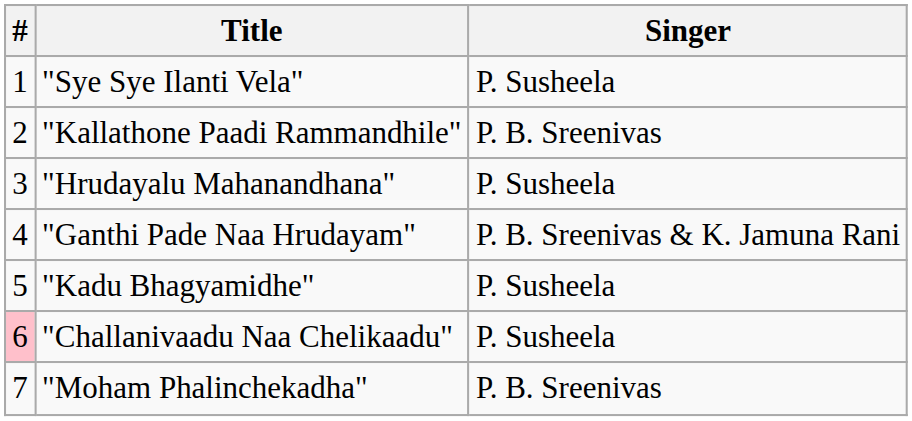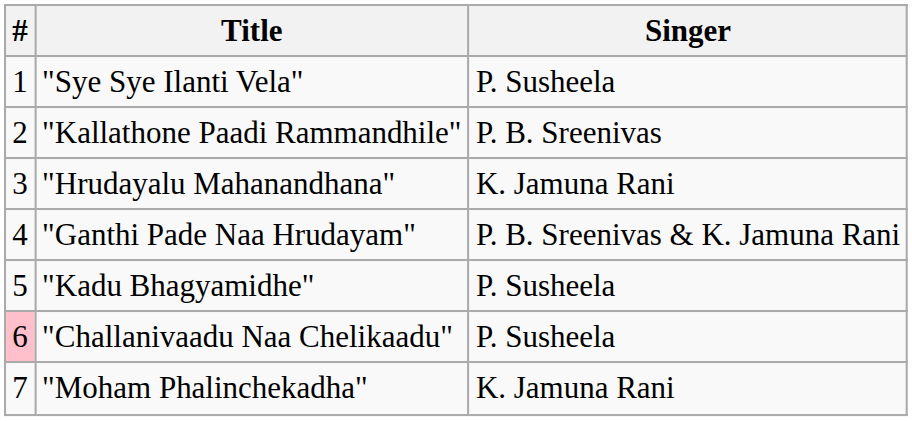"Hrudayalu Mahanandhana" | Singer: P. Susheela -> K. Jamuna Rani
"Moham Phalinchekadha" | Singer: P. B. Sreenivas -> K. Jamuna Rani
